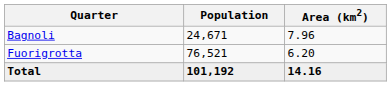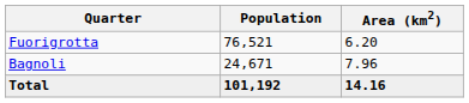rows swapped: Bagnoli <-> Fuorigrotta
